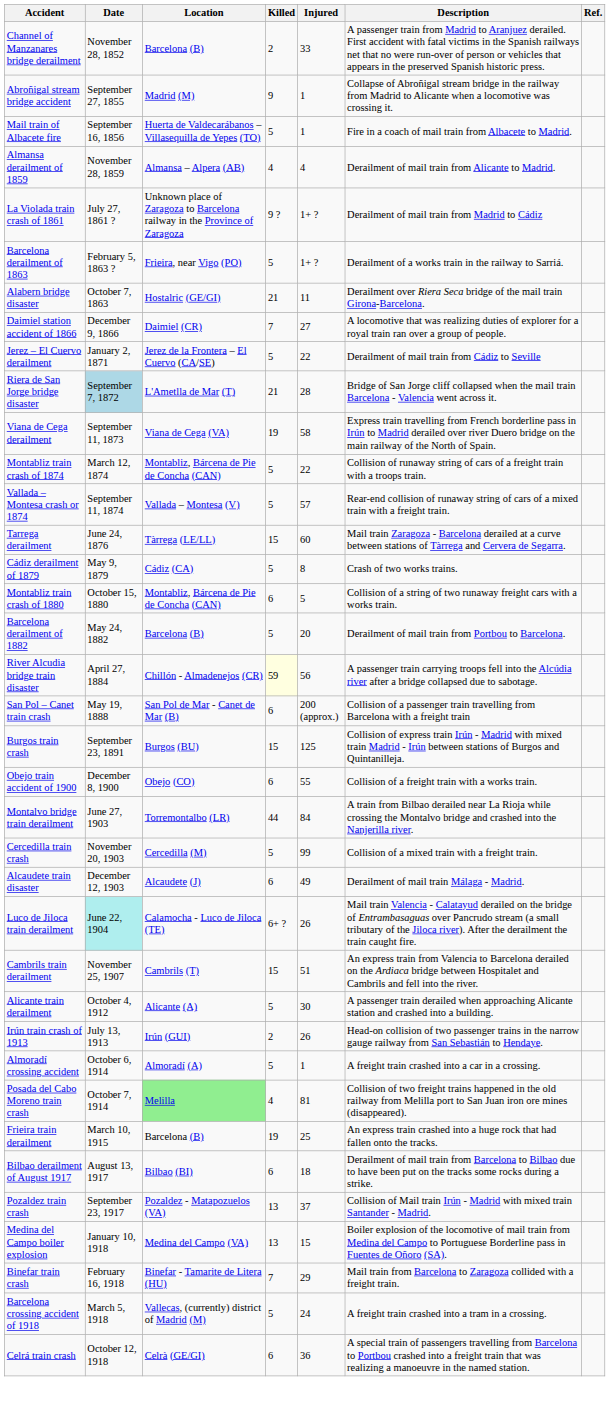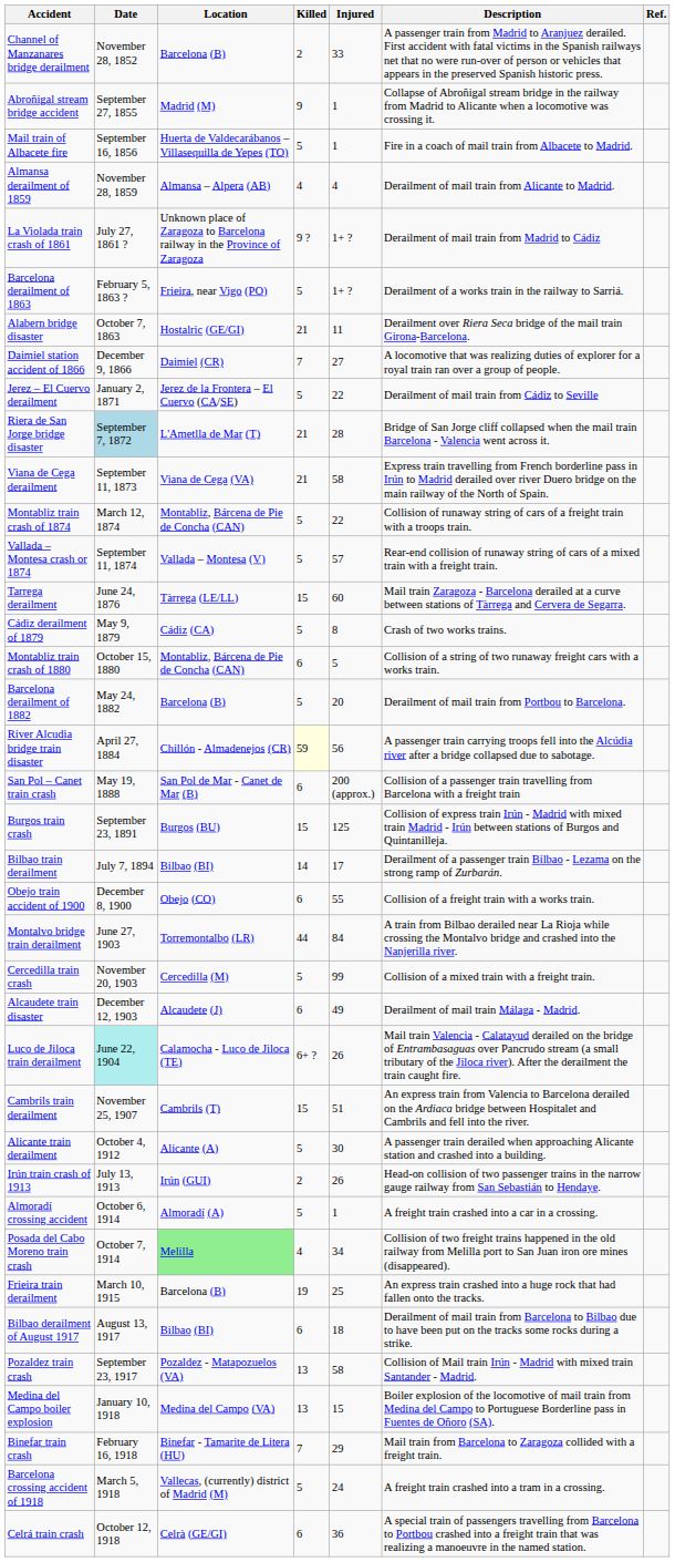Viana de Cega derailment | Killed: 19 -> 21
+ row: Bilbao train derailment | July 7, 1894 | Bilbao (BI) | 14 | 17 | Derailment of a passenger train Bilbao - Lezama on the strong ramp of Zurbarán.
Posada del Cabo Moreno train crash | Injured: 81 -> 34
Pozaldez train crash | Injured: 37 -> 58
